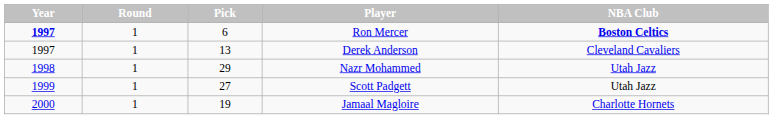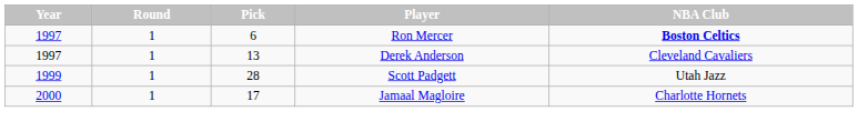Ron Mercer | Year: bold -> normal
- row: 1998 | 1 | 29 | Nazr Mohammed | Utah Jazz
Scott Padgett | Pick: 27 -> 28
Jamaal Magloire | Pick: 19 -> 17
